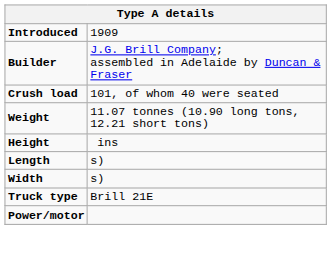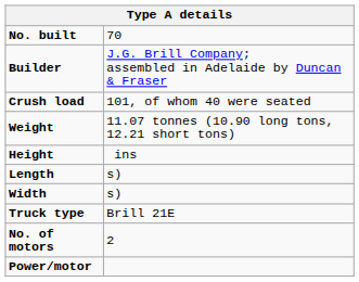- row: Introduced | 1909
+ row: No. built | 70
+ row: No. of motors | 2
